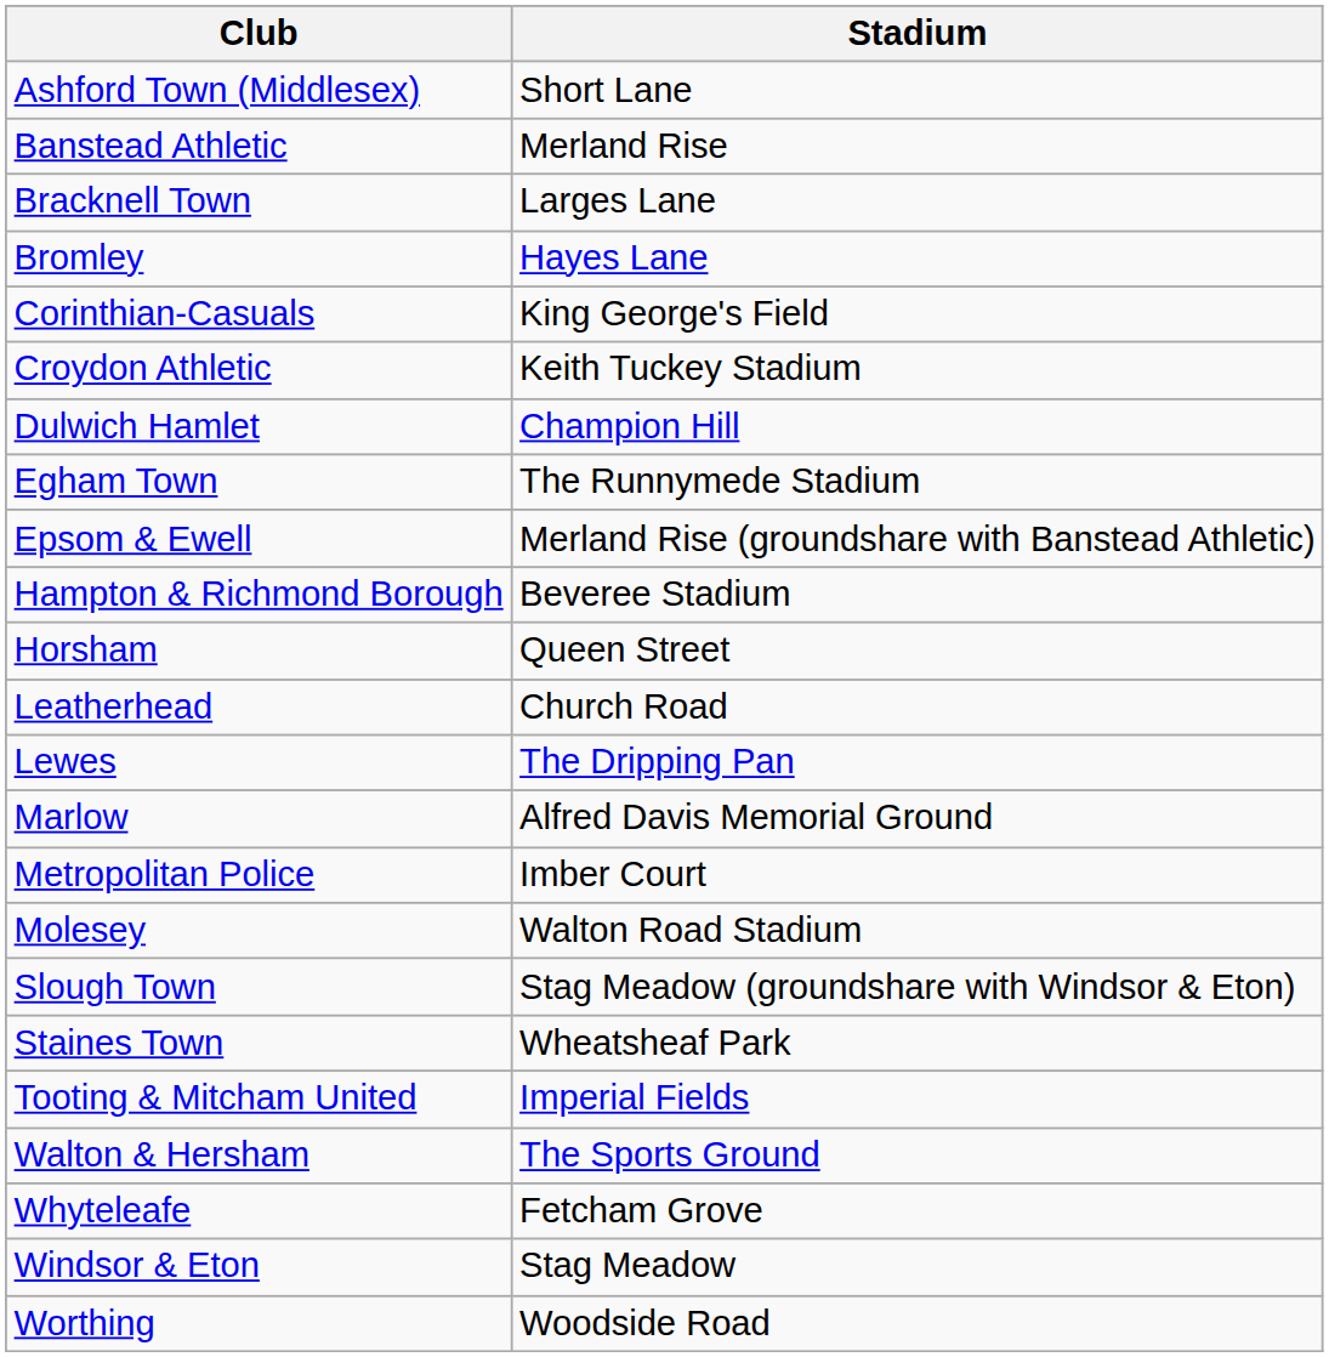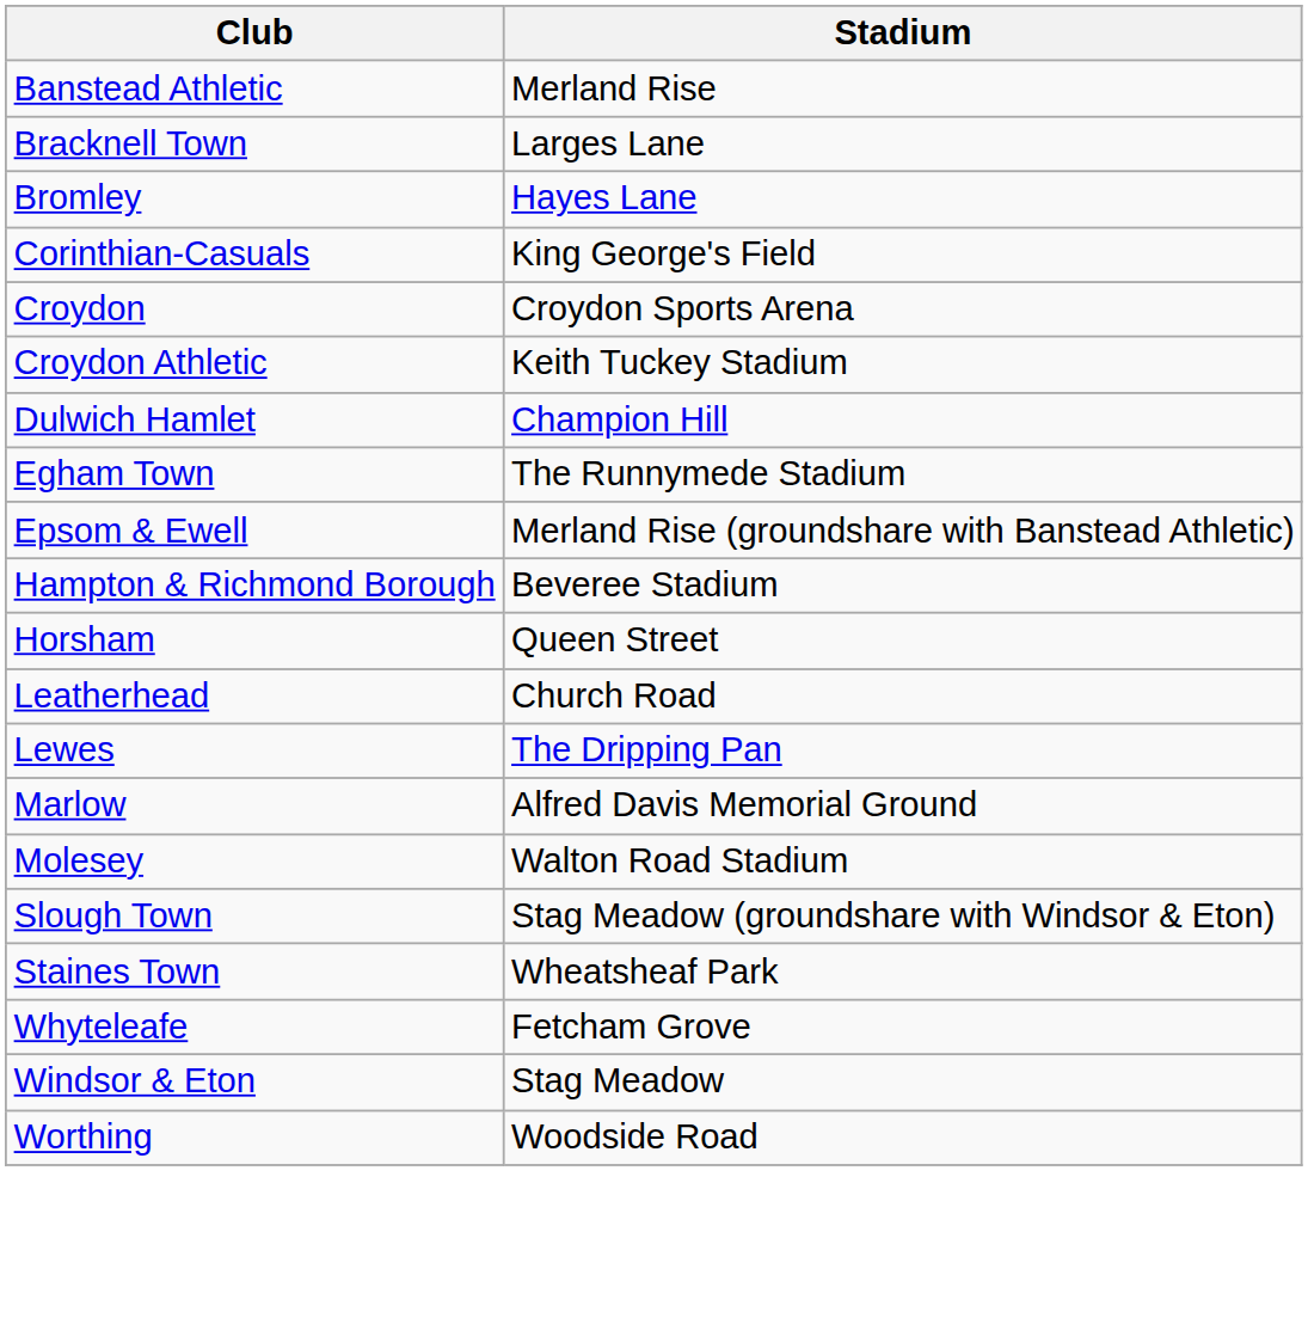- row: Ashford Town (Middlesex) | Short Lane
+ row: Croydon | Croydon Sports Arena
- row: Metropolitan Police | Imber Court
- row: Tooting & Mitcham United | Imperial Fields
- row: Walton & Hersham | The Sports Ground
